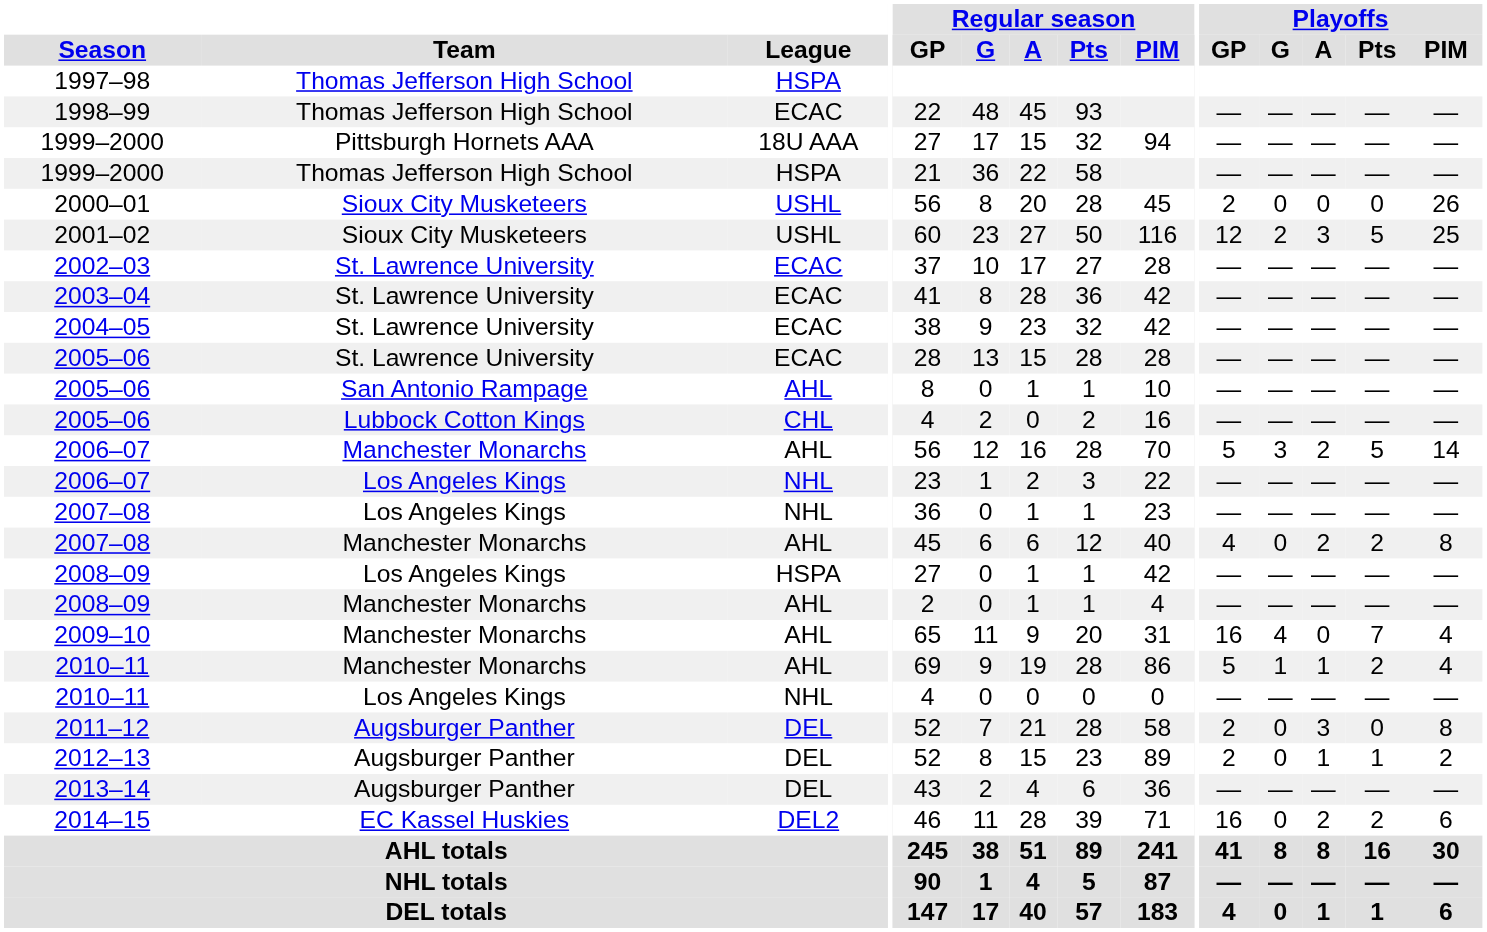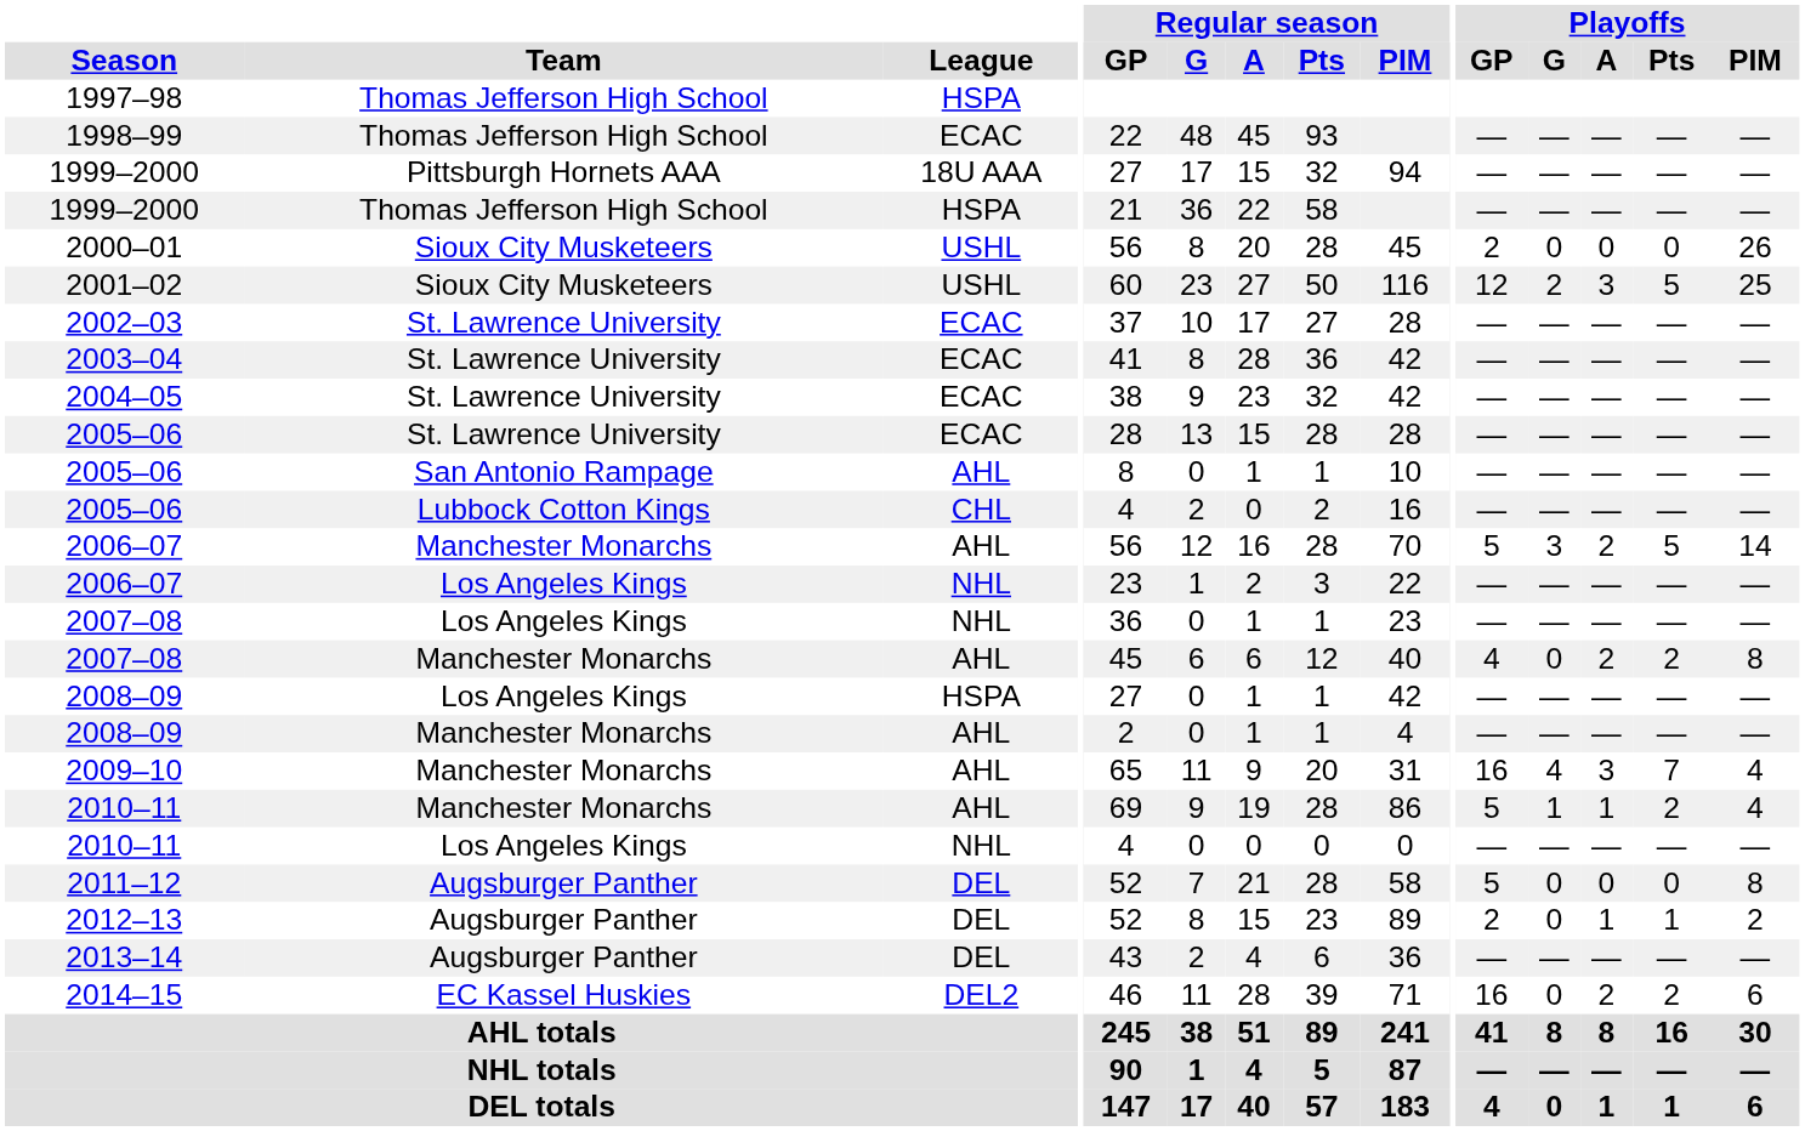2009–10 | Playoffs / A: 0 -> 3
2011–12 | Playoffs / GP: 2 -> 5
2011–12 | Playoffs / A: 3 -> 0
